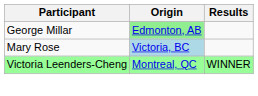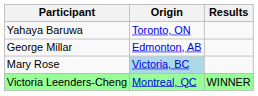+ row: Yahaya Baruwa | Toronto, ON
George Millar | Origin: lightgreen background -> no background
